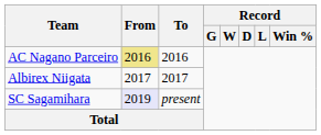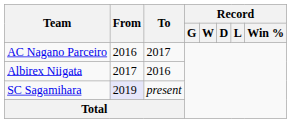AC Nagano Parceiro | From: khaki background -> no background
AC Nagano Parceiro | To: 2016 -> 2017
Albirex Niigata | To: 2017 -> 2016
